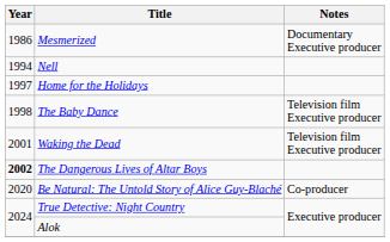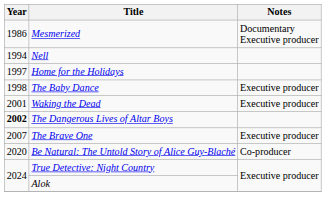The Baby Dance | Notes: Television film Executive producer -> Executive producer
Waking the Dead | Notes: Television film Executive producer -> Executive producer
+ row: 2007 | The Brave One | Executive producer
